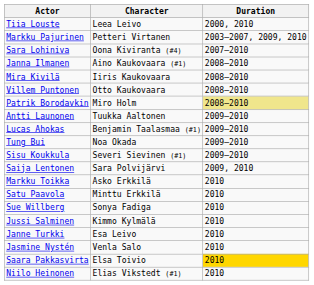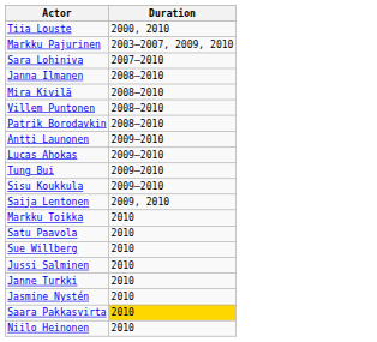- column: Character | Leea Leivo | Petteri Virtanen | Oona Kiviranta (#4) | Aino Kaukovaara (#1) | Iiris Kaukovaara | Otto Kaukovaara | Miro Holm | Tuukka Aaltonen | Benjamin Taalasmaa (#1) | Noa Okada | Severi Sievinen (#1) | Sara Polvijärvi | Asko Erkkilä | Minttu Erkkilä | Sonya Fadiga | Kimmo Kylmälä | Esa Leivo | Venla Salo | Elsa Toivio | Elias Vikstedt (#1)
Patrik Borodavkin | Duration: khaki background -> no background
